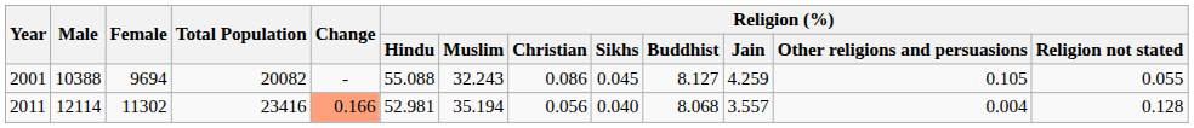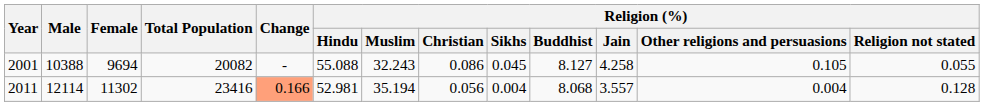2001 | Religion (%) / Jain: 4.259 -> 4.258
2011 | Religion (%) / Sikhs: 0.040 -> 0.004
